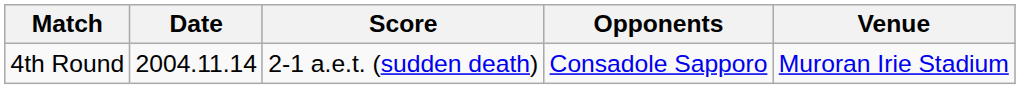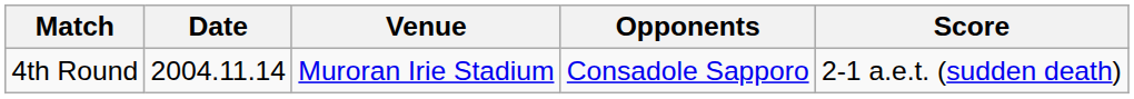columns swapped: Venue <-> Score
